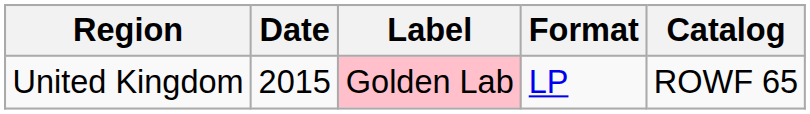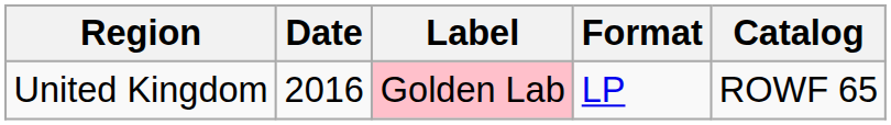United Kingdom | Date: 2015 -> 2016
